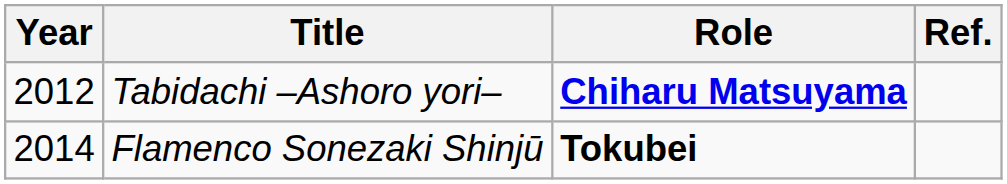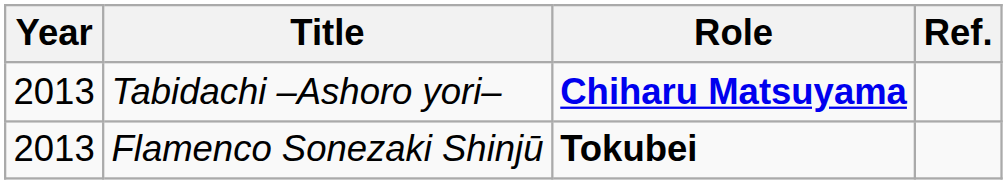Tabidachi –Ashoro yori– | Year: 2012 -> 2013
Flamenco Sonezaki Shinjū | Year: 2014 -> 2013
